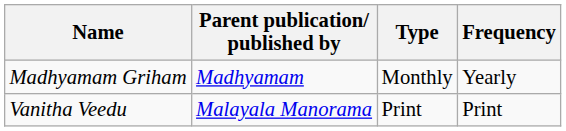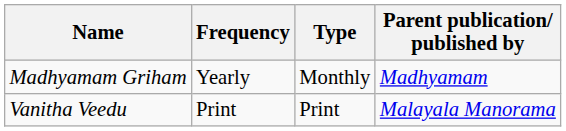columns swapped: Frequency <-> Parent publication/ published by
